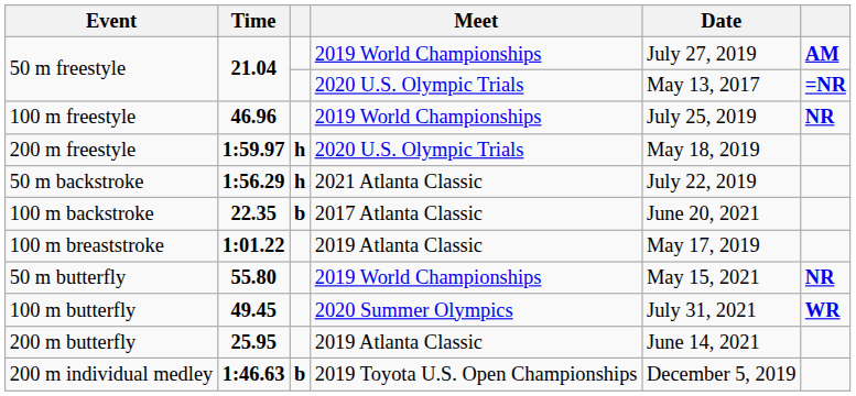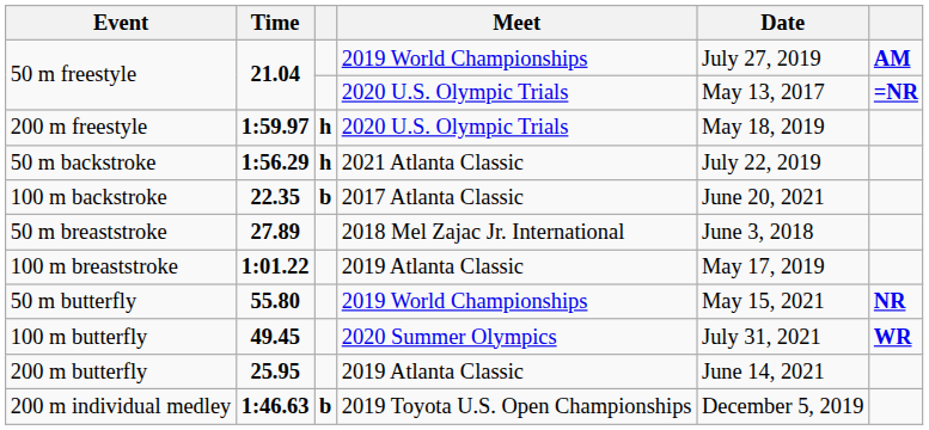- row: 100 m freestyle | 46.96 | 2019 World Championships | July 25, 2019 | NR
+ row: 50 m breaststroke | 27.89 | 2018 Mel Zajac Jr. International | June 3, 2018
